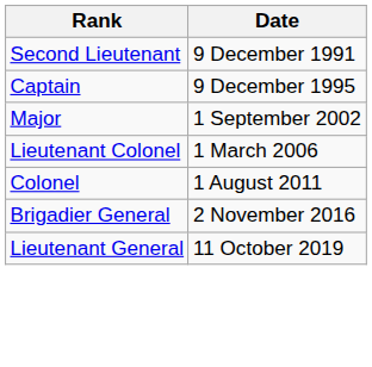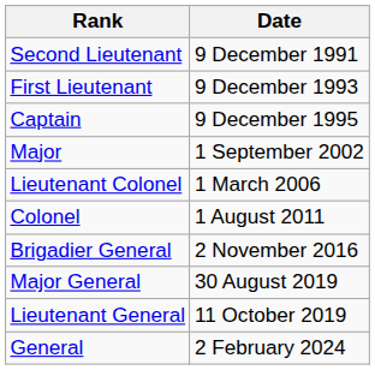+ row: First Lieutenant | 9 December 1993
+ row: Major General | 30 August 2019
+ row: General | 2 February 2024
